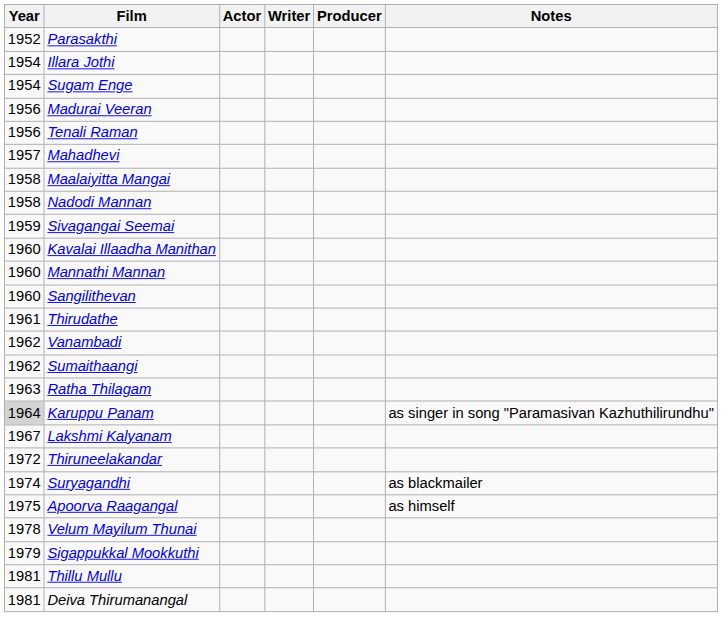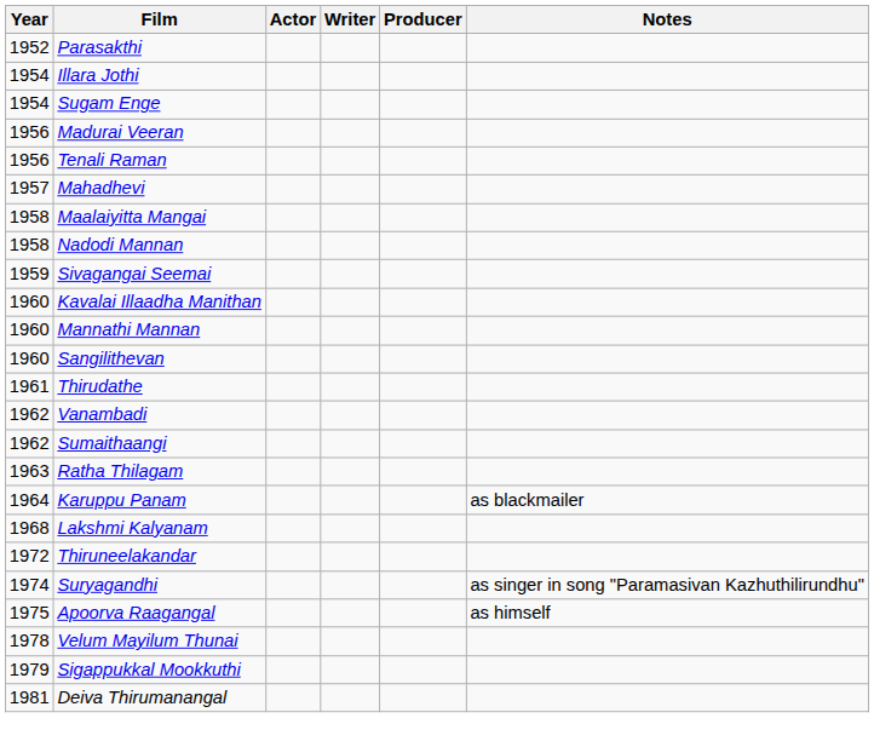Karuppu Panam | Year: lightgrey background -> no background
Karuppu Panam | Notes: as singer in song "Paramasivan Kazhuthilirundhu" -> as blackmailer
Lakshmi Kalyanam | Year: 1967 -> 1968
Suryagandhi | Notes: as blackmailer -> as singer in song "Paramasivan Kazhuthilirundhu"
- row: 1981 | Thillu Mullu
